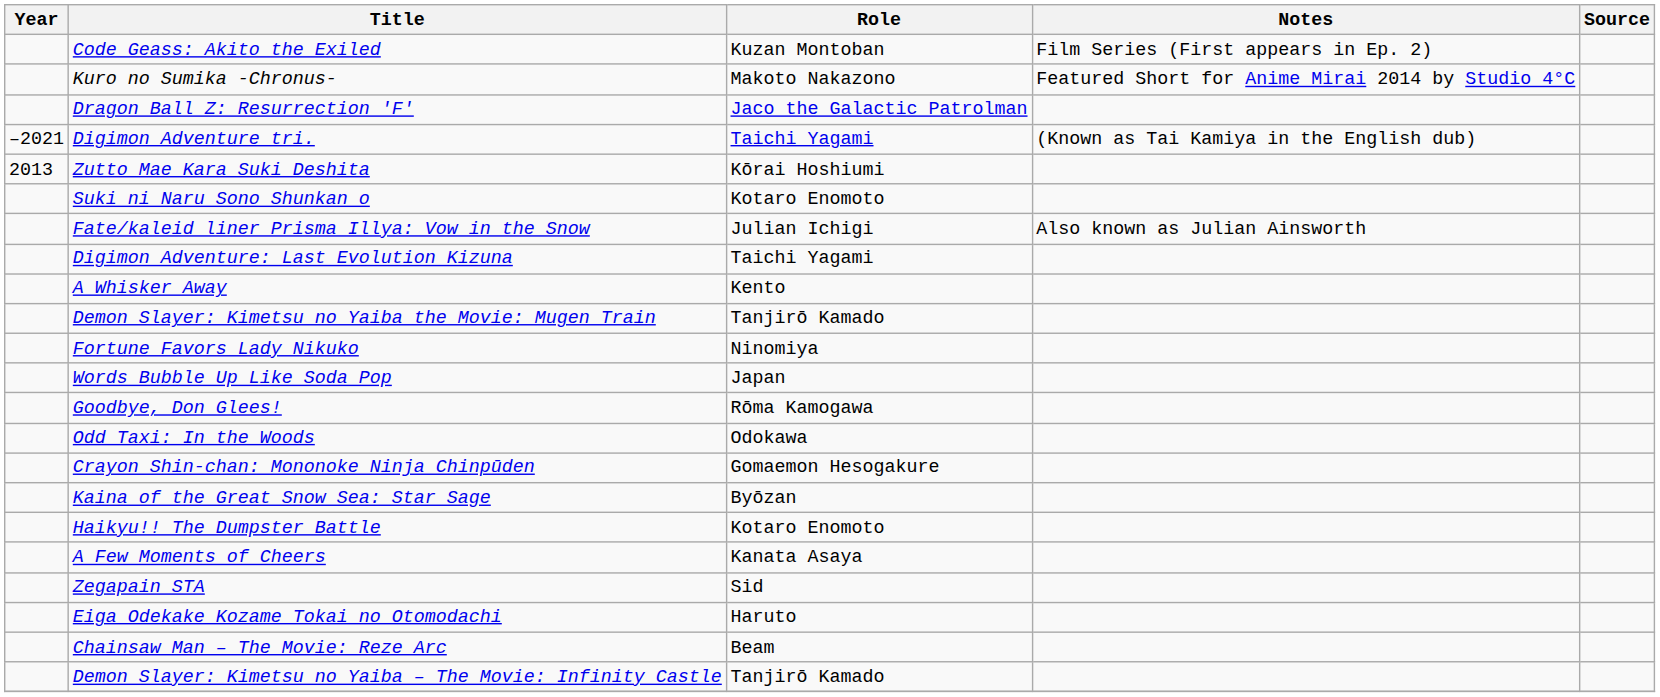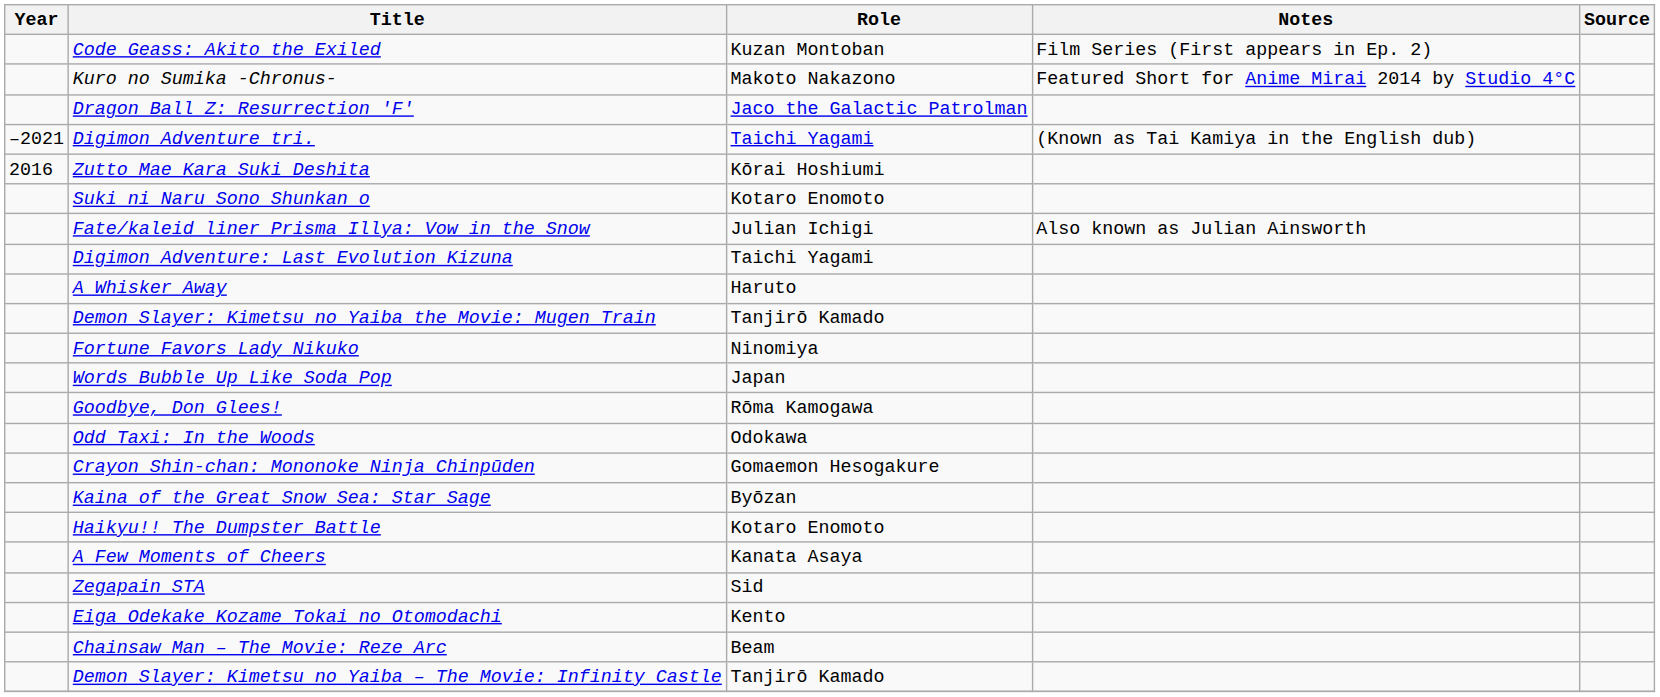Zutto Mae Kara Suki Deshita | Year: 2013 -> 2016
A Whisker Away | Role: Kento -> Haruto
Eiga Odekake Kozame Tokai no Otomodachi | Role: Haruto -> Kento
